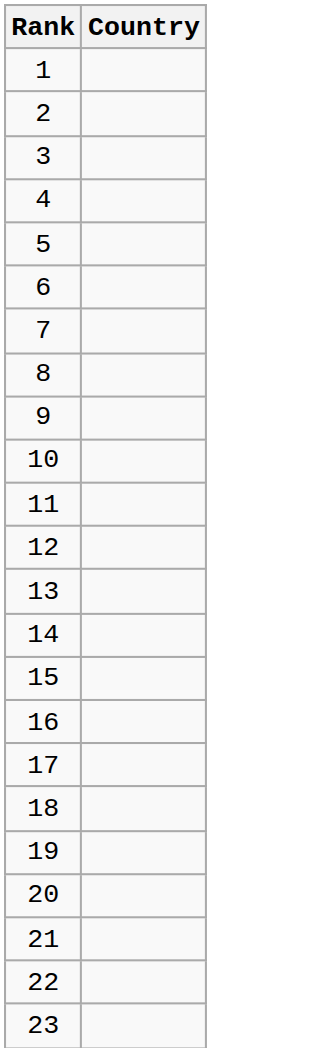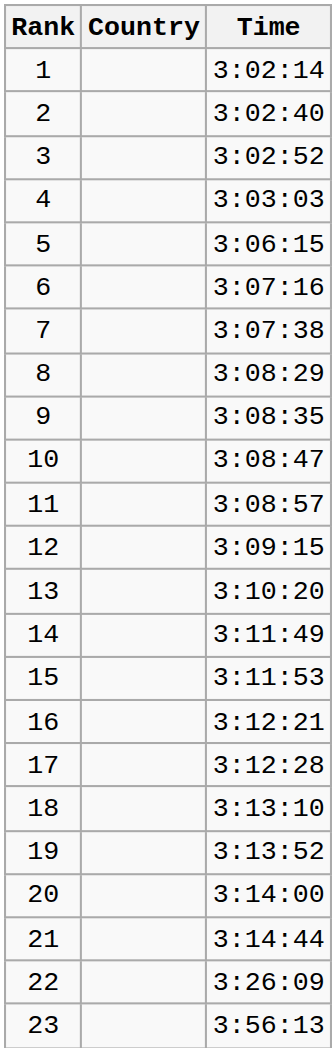+ column: Time | 3:02:14 | 3:02:40 | 3:02:52 | 3:03:03 | 3:06:15 | 3:07:16 | 3:07:38 | 3:08:29 | 3:08:35 | 3:08:47 | 3:08:57 | 3:09:15 | 3:10:20 | 3:11:49 | 3:11:53 | 3:12:21 | 3:12:28 | 3:13:10 | 3:13:52 | 3:14:00 | 3:14:44 | 3:26:09 | 3:56:13
